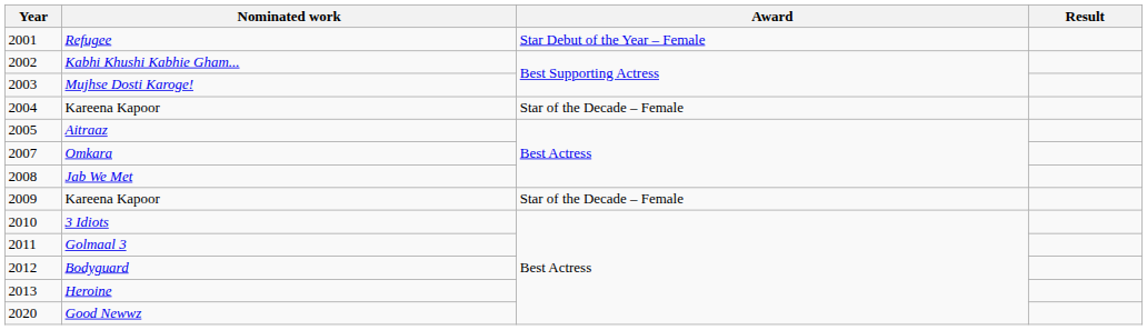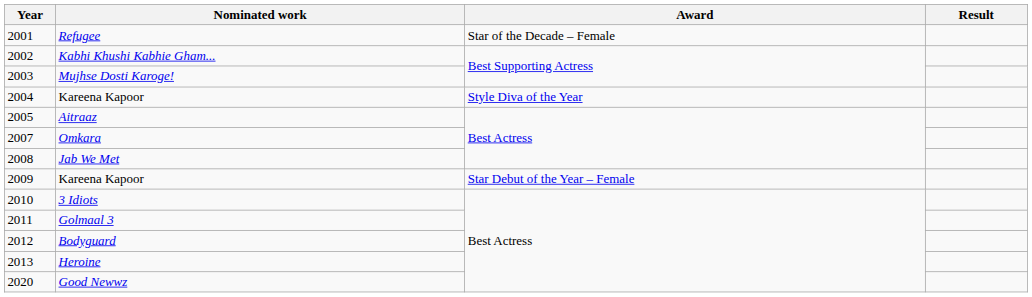Refugee | Award: Star Debut of the Year – Female -> Star of the Decade – Female
2004 / Kareena Kapoor | Award: Star of the Decade – Female -> Style Diva of the Year
2009 / Kareena Kapoor | Award: Star of the Decade – Female -> Star Debut of the Year – Female
